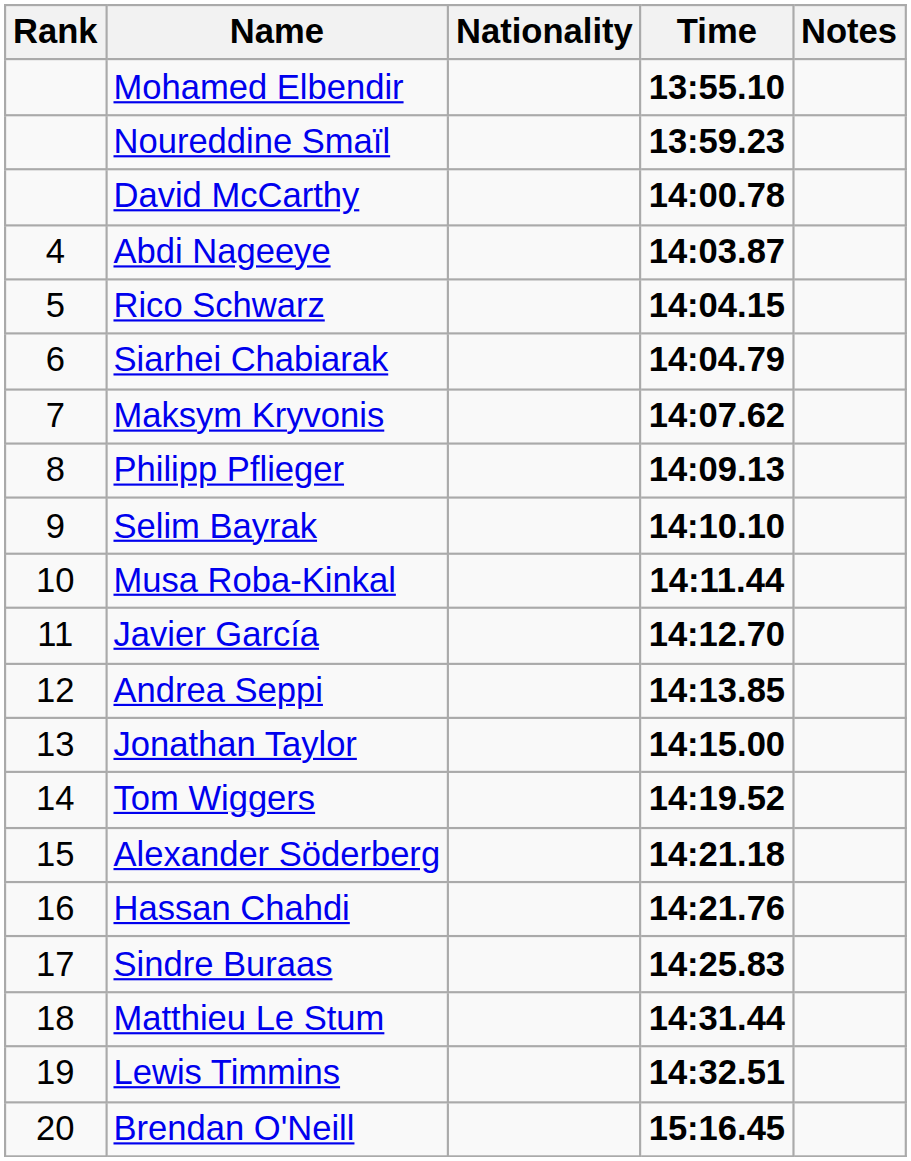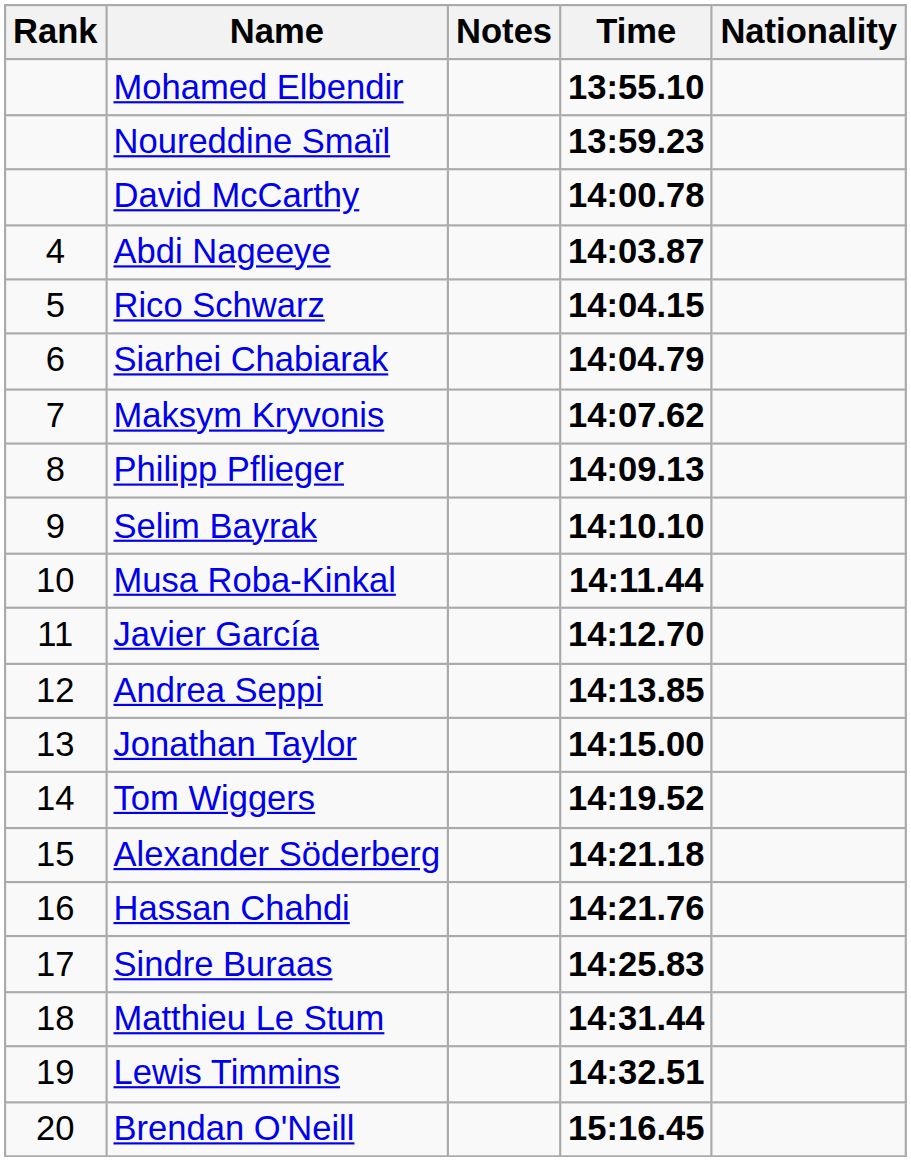columns swapped: Nationality <-> Notes
